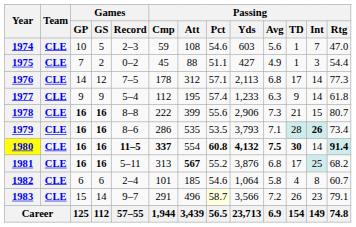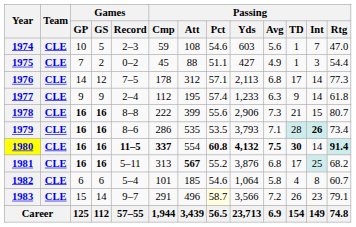1977 | Games / Record: 5–4 -> 2–4
1982 | Games / Record: 2–4 -> 5–4
